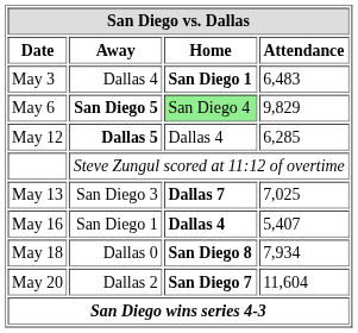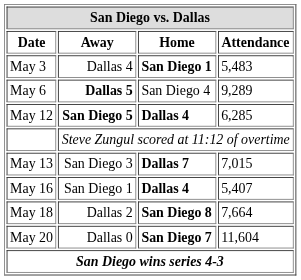May 3 | San Diego vs. Dallas / Attendance: 6,483 -> 5,483
May 6 | San Diego vs. Dallas / Away: San Diego 5 -> Dallas 5
May 6 | San Diego vs. Dallas / Home: lightgreen background -> no background
May 6 | San Diego vs. Dallas / Attendance: 9,829 -> 9,289
May 12 | San Diego vs. Dallas / Away: Dallas 5 -> San Diego 5
May 12 | San Diego vs. Dallas / Home: normal -> bold
May 13 | San Diego vs. Dallas / Attendance: 7,025 -> 7,015
May 18 | San Diego vs. Dallas / Away: Dallas 0 -> Dallas 2
May 18 | San Diego vs. Dallas / Attendance: 7,934 -> 7,664
May 20 | San Diego vs. Dallas / Away: Dallas 2 -> Dallas 0
